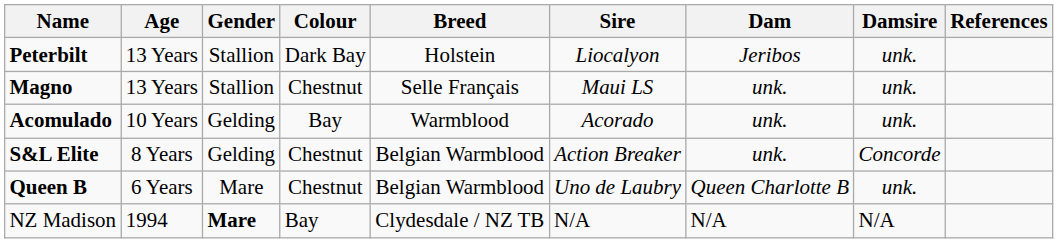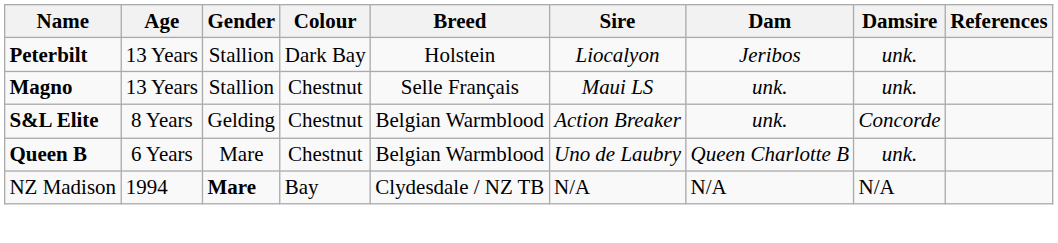- row: Acomulado | 10 Years | Gelding | Bay | Warmblood | Acorado | unk. | unk.
